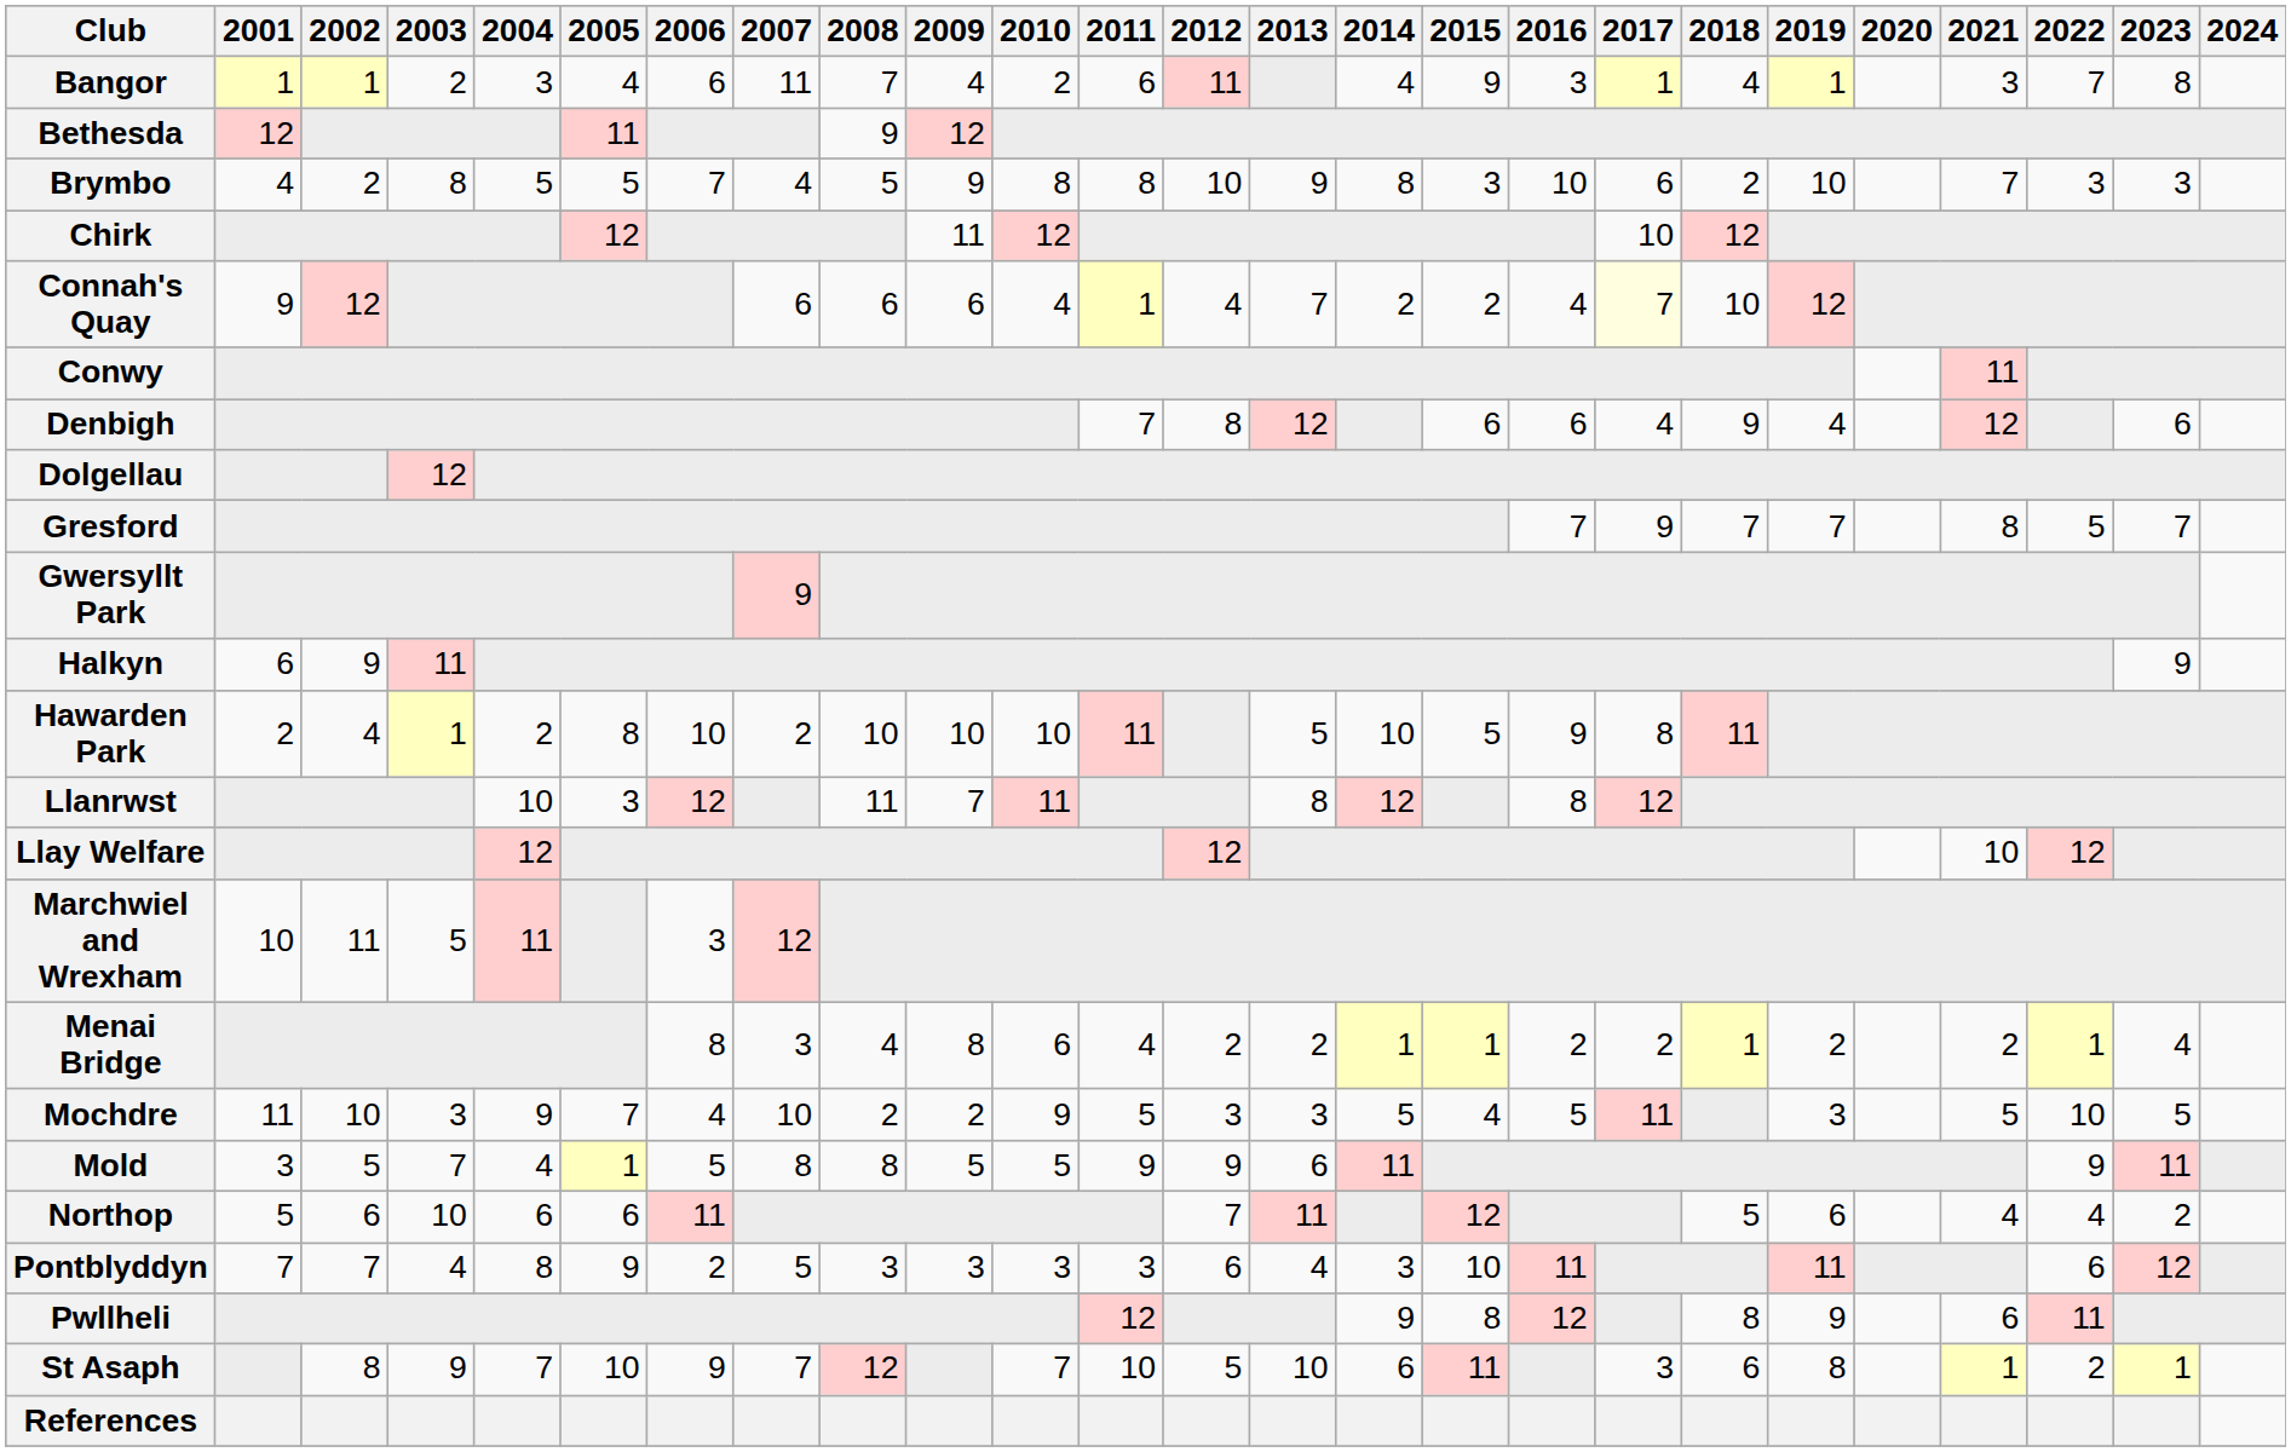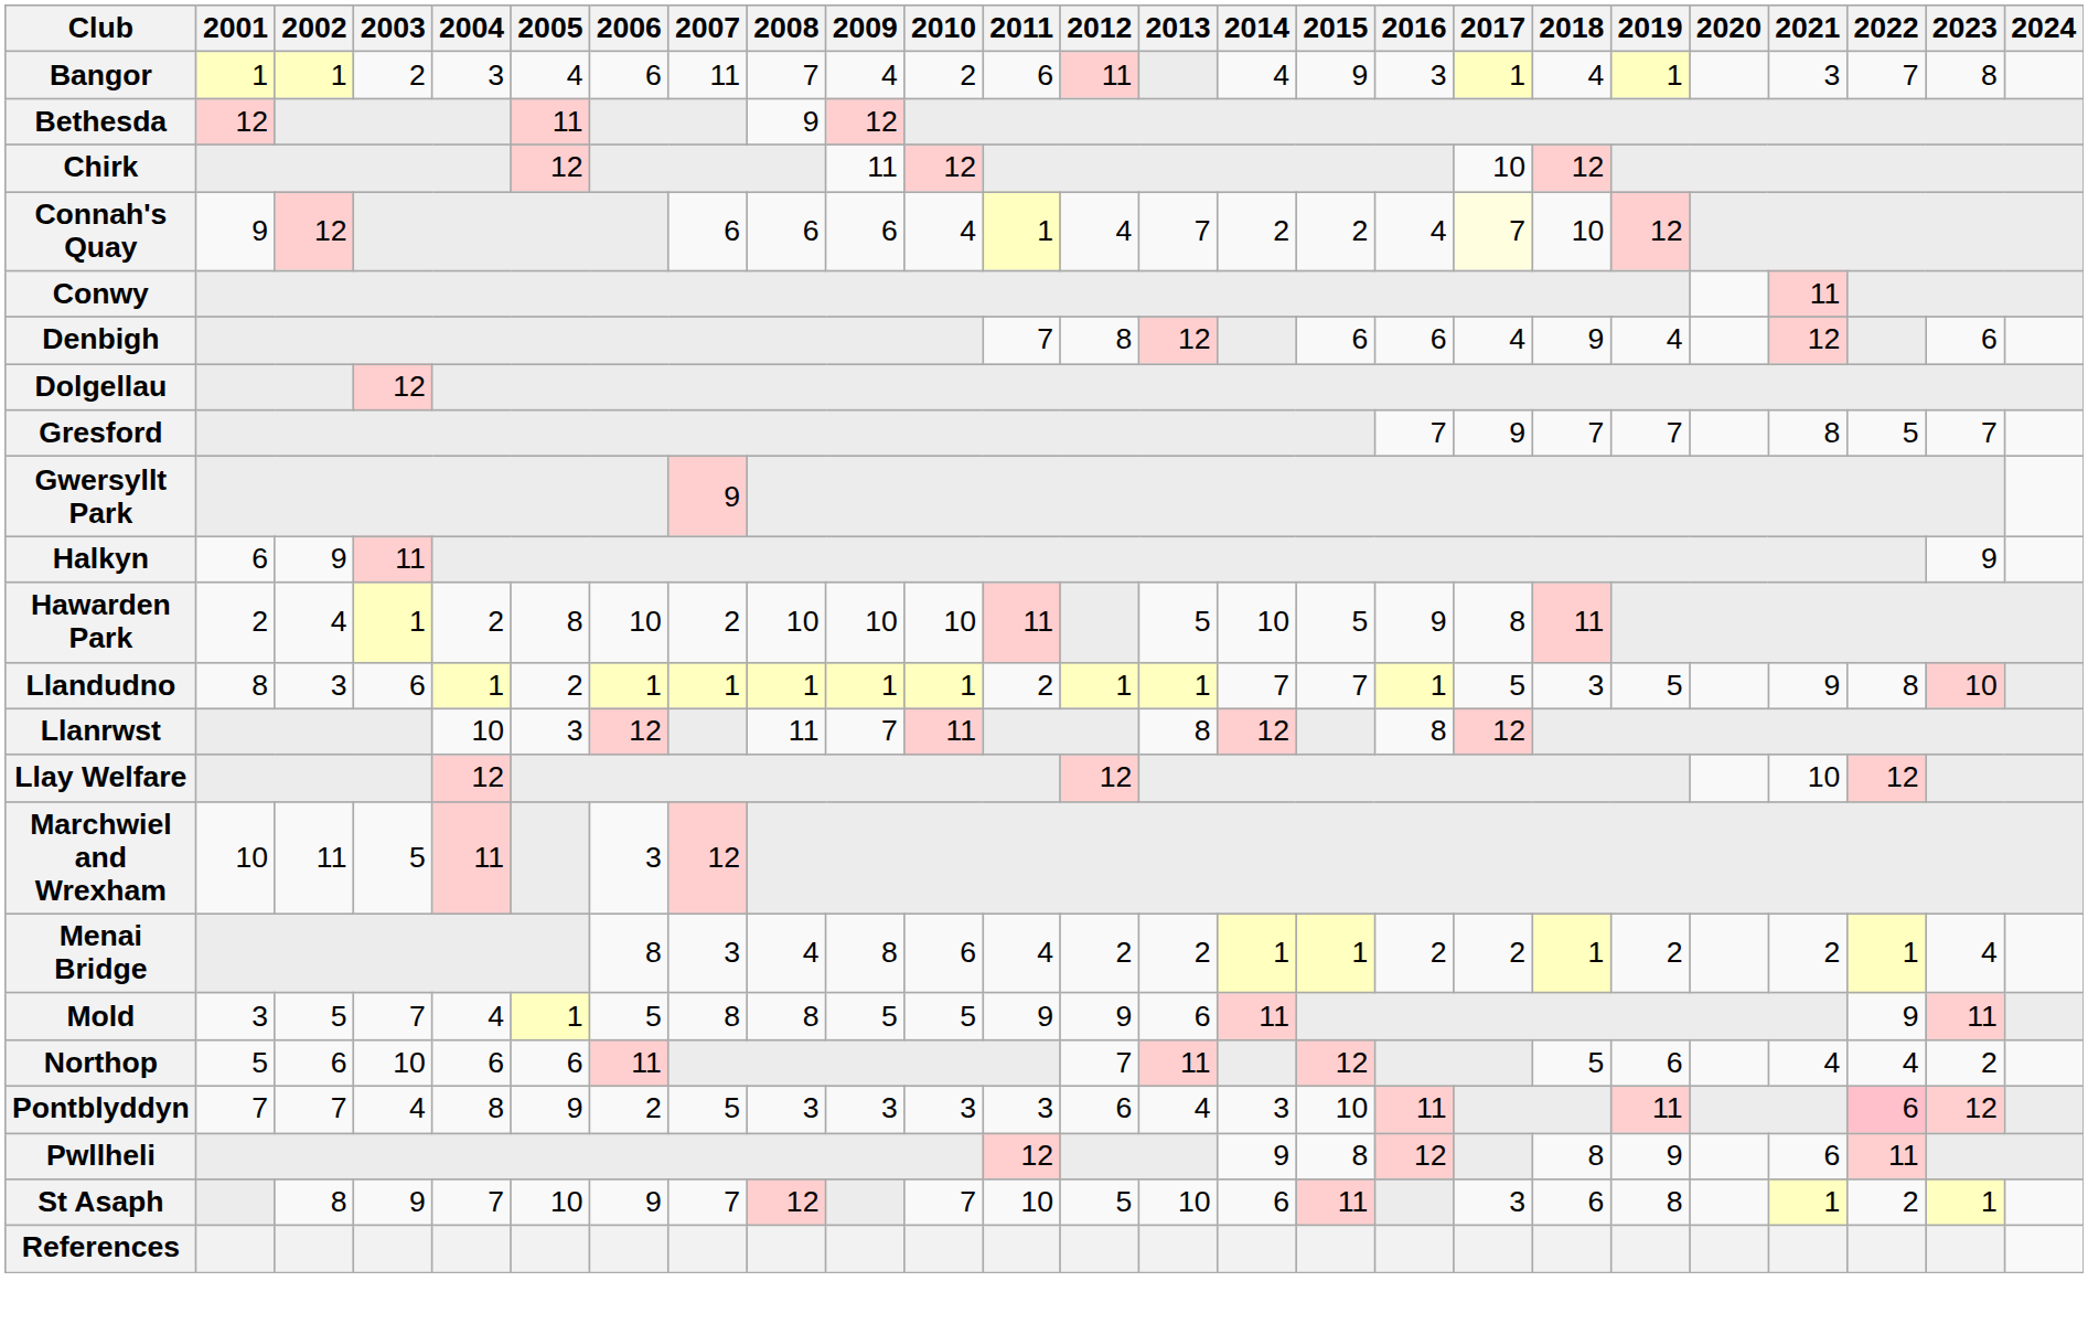- row: Brymbo | 4 | 2 | 8 | 5 | 5 | 7 | 4 | 5 | 9 | 8 | 8 | 10 | 9 | 8 | 3 | 10 | 6 | 2 | 10 | 7 | 3 | 3
+ row: Llandudno | 8 | 3 | 6 | 1 | 2 | 1 | 1 | 1 | 1 | 1 | 2 | 1 | 1 | 7 | 7 | 1 | 5 | 3 | 5 | 9 | 8 | 10
- row: Mochdre | 11 | 10 | 3 | 9 | 7 | 4 | 10 | 2 | 2 | 9 | 5 | 3 | 3 | 5 | 4 | 5 | 11 | 3 | 5 | 10 | 5
Pontblyddyn | 2022: no background -> pink background
